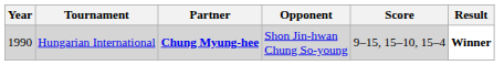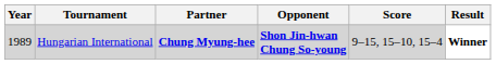Hungarian International | Year: 1990 -> 1989
Hungarian International | Opponent: normal -> bold
